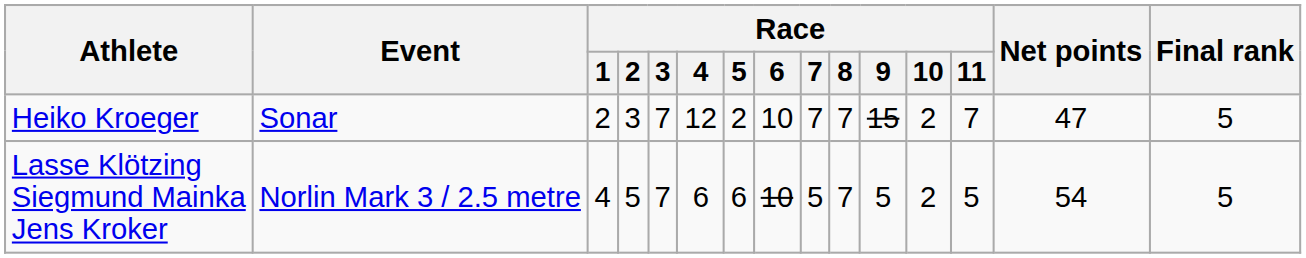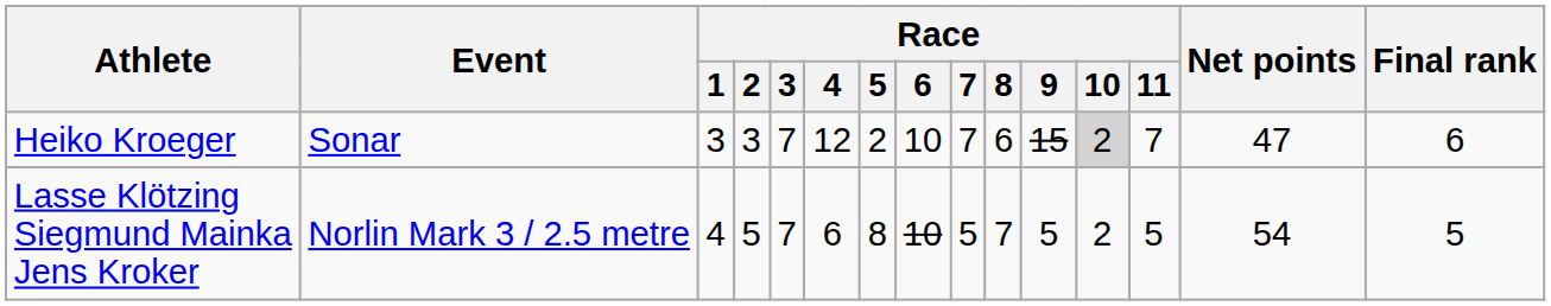Heiko Kroeger | Race / 1: 2 -> 3
Heiko Kroeger | Race / 8: 7 -> 6
Heiko Kroeger | Race / 10: no background -> lightgrey background
Heiko Kroeger | Final rank: 5 -> 6
Lasse Klötzing Siegmund Mainka Jens Kroker | Race / 5: 6 -> 8
